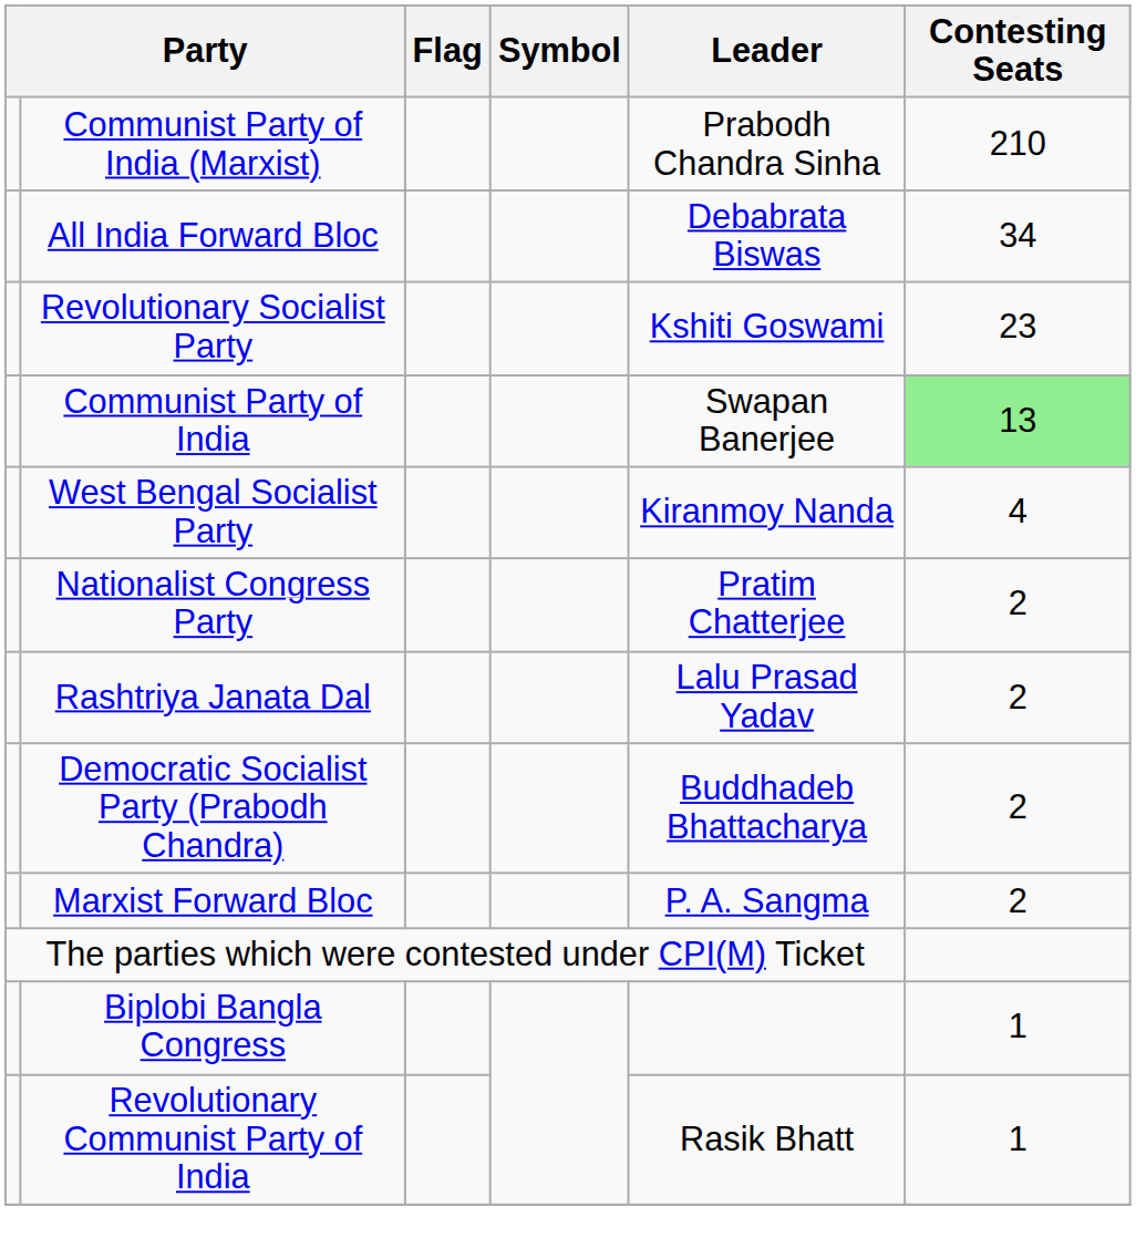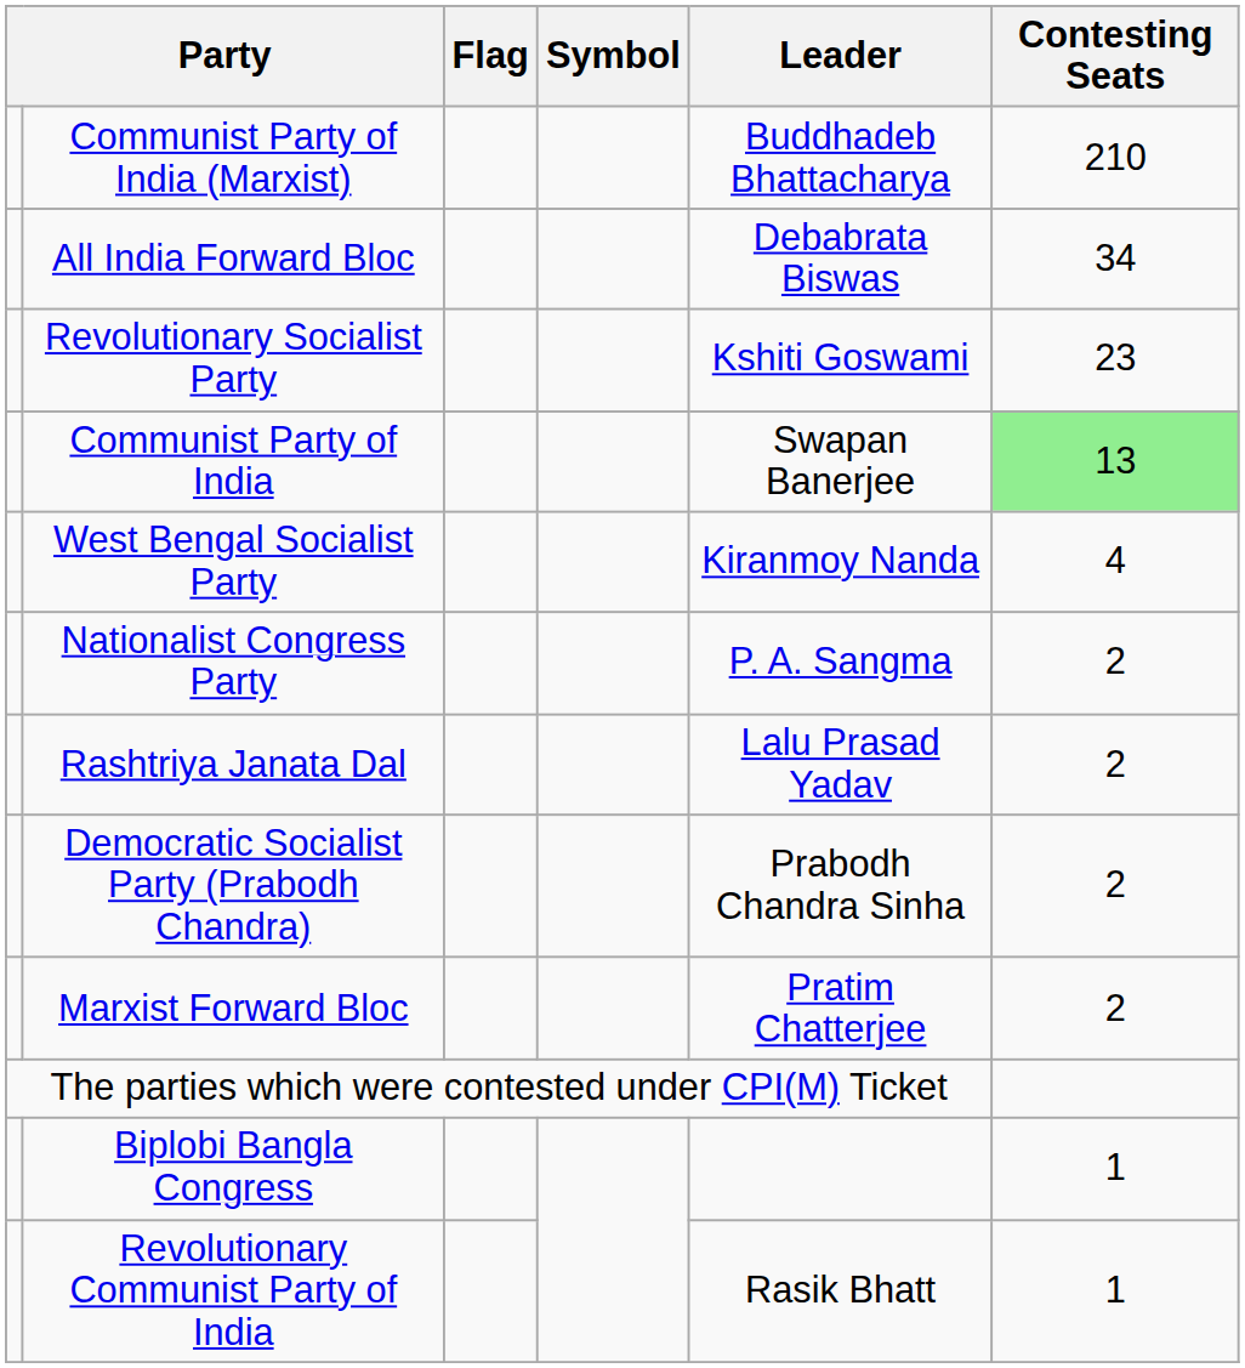Communist Party of India (Marxist) | Leader: Prabodh Chandra Sinha -> Buddhadeb Bhattacharya
Nationalist Congress Party | Leader: Pratim Chatterjee -> P. A. Sangma
Democratic Socialist Party (Prabodh Chandra) | Leader: Buddhadeb Bhattacharya -> Prabodh Chandra Sinha
Marxist Forward Bloc | Leader: P. A. Sangma -> Pratim Chatterjee
